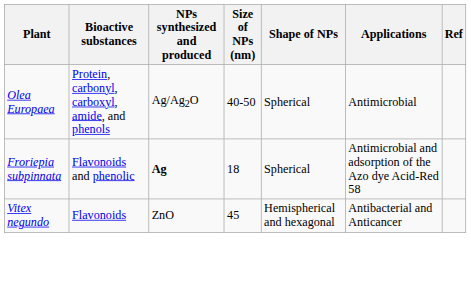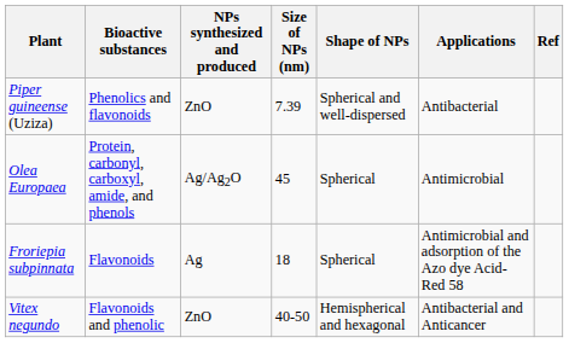+ row: Piper guineense (Uziza) | Phenolics and flavonoids | ZnO | 7.39 | Spherical and well-dispersed | Antibacterial
Olea Europaea | Size of NPs (nm): 40-50 -> 45
Froriepia subpinnata | Bioactive substances: Flavonoids and phenolic -> Flavonoids
Froriepia subpinnata | NPs synthesized and produced: bold -> normal
Vitex negundo | Bioactive substances: Flavonoids -> Flavonoids and phenolic
Vitex negundo | Size of NPs (nm): 45 -> 40-50
